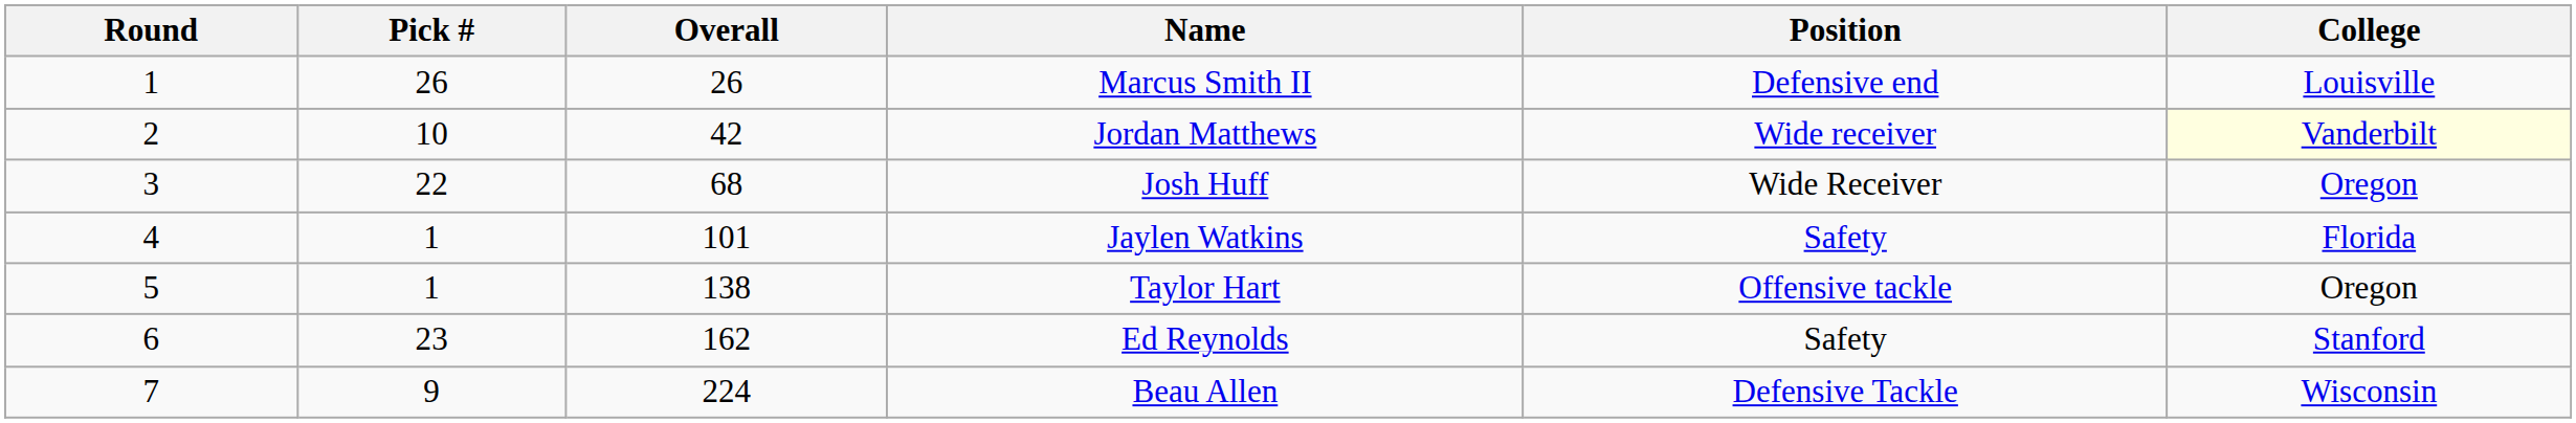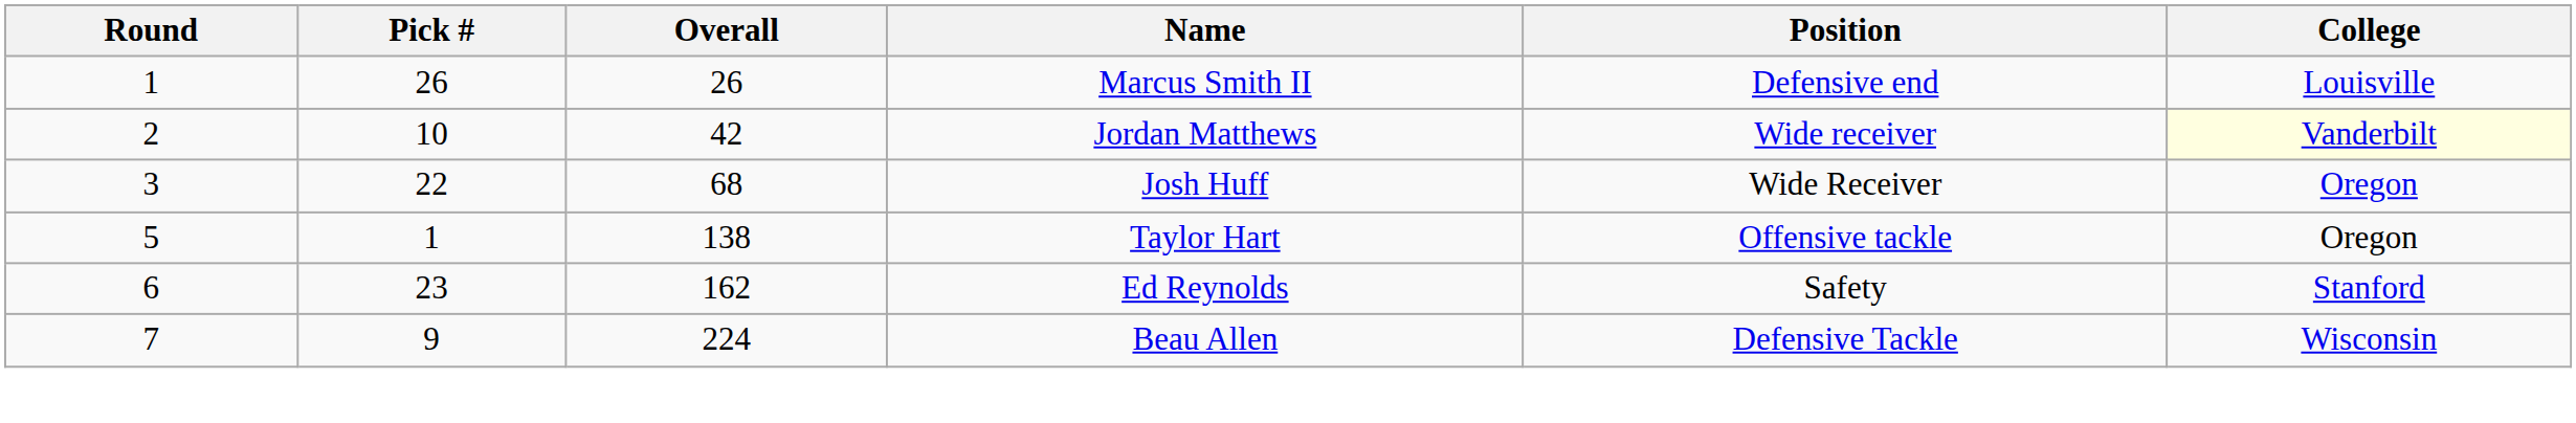- row: 4 | 1 | 101 | Jaylen Watkins | Safety | Florida
